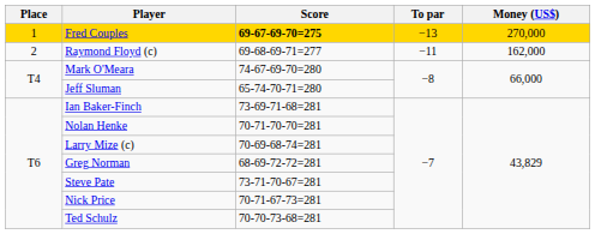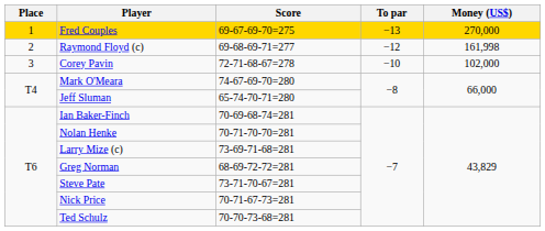Fred Couples | Score: bold -> normal
Raymond Floyd (c) | To par: −11 -> −12
Raymond Floyd (c) | Money (US$): 162,000 -> 161,998
+ row: 3 | Corey Pavin | 72-71-68-67=278 | −10 | 102,000
Ian Baker-Finch | Score: 73-69-71-68=281 -> 70-69-68-74=281
Larry Mize (c) | Score: 70-69-68-74=281 -> 73-69-71-68=281
